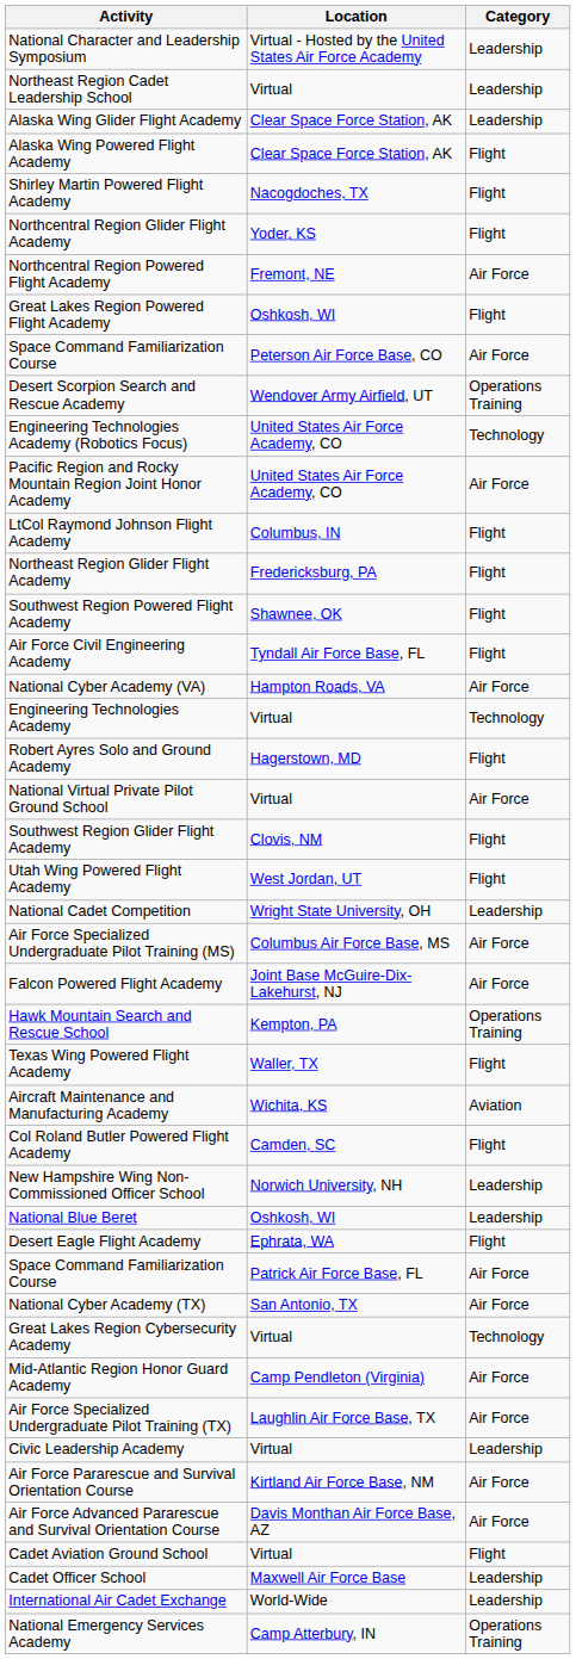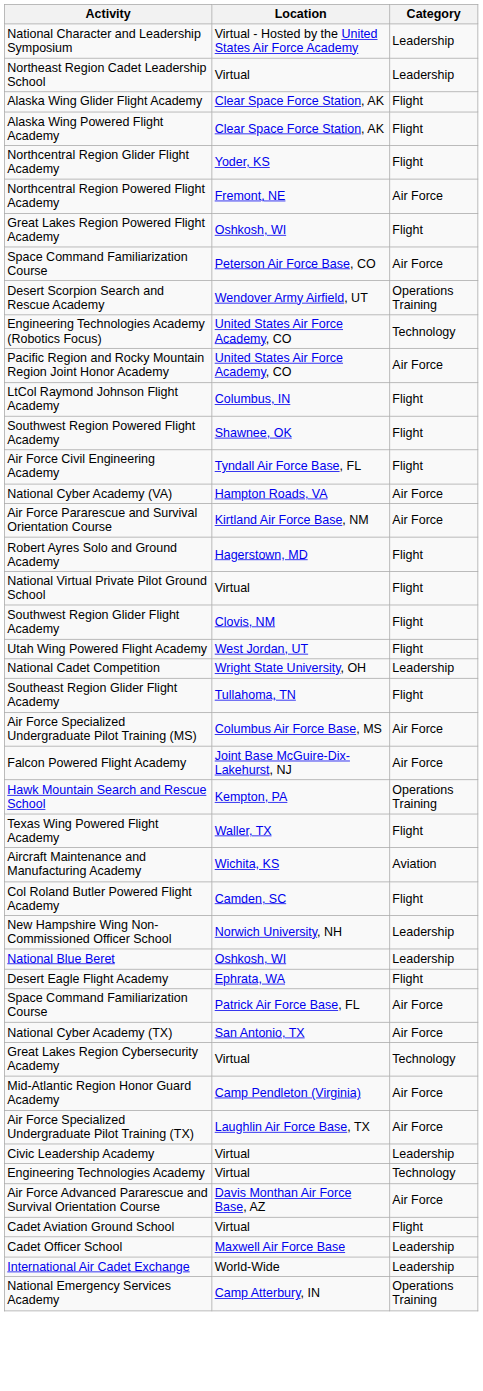Alaska Wing Glider Flight Academy | Category: Leadership -> Flight
- row: Shirley Martin Powered Flight Academy | Nacogdoches, TX | Flight
- row: Northeast Region Glider Flight Academy | Fredericksburg, PA | Flight
rows swapped: Engineering Technologies Academy <-> Air Force Pararescue and Survival Orientation Course
National Virtual Private Pilot Ground School | Category: Air Force -> Flight
+ row: Southeast Region Glider Flight Academy | Tullahoma, TN | Flight
